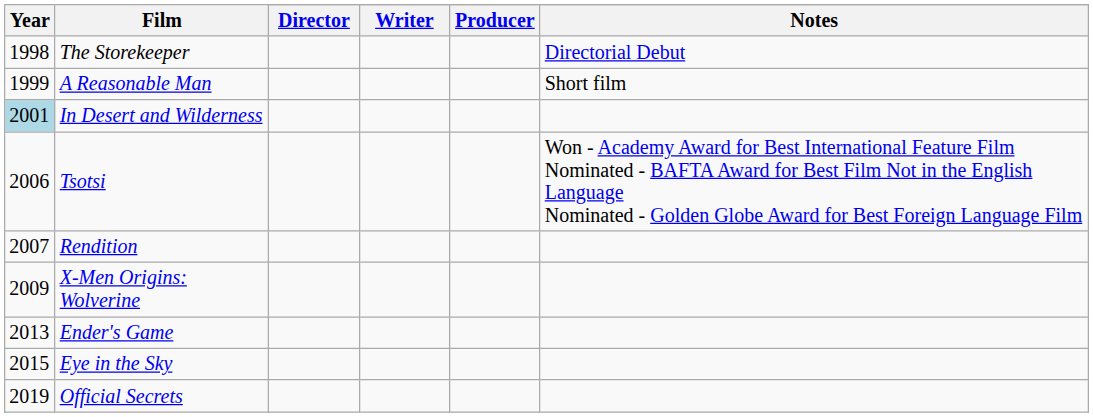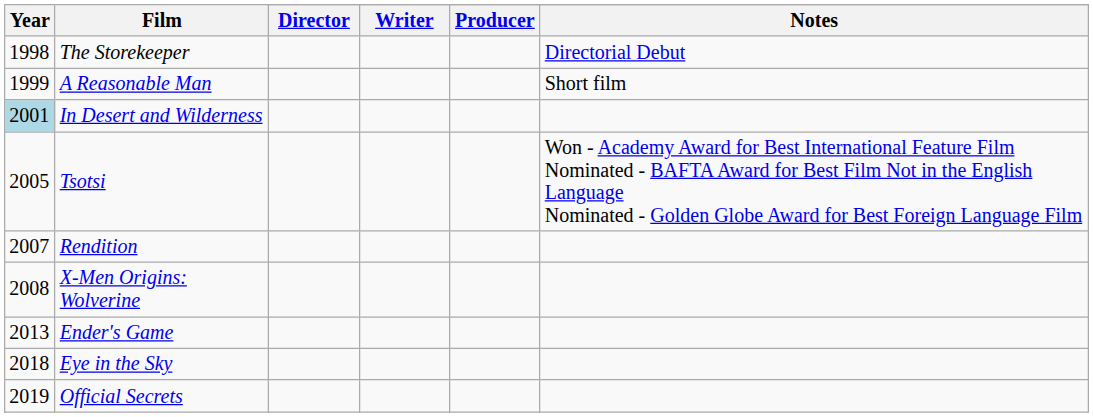Tsotsi | Year: 2006 -> 2005
X-Men Origins: Wolverine | Year: 2009 -> 2008
Eye in the Sky | Year: 2015 -> 2018
